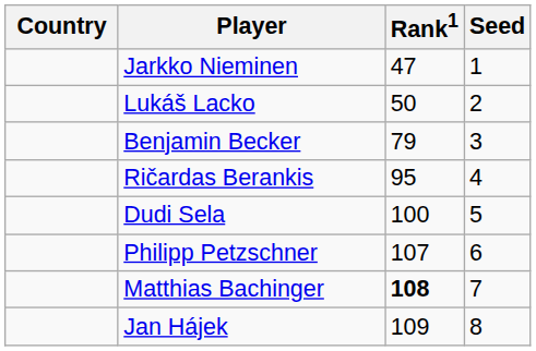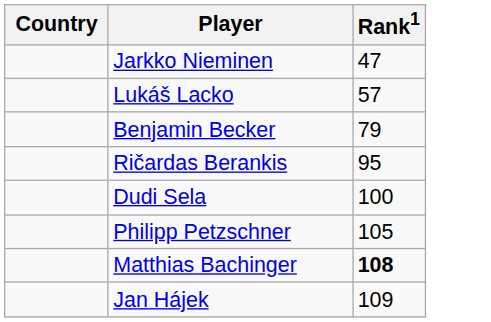- column: Seed | 1 | 2 | 3 | 4 | 5 | 6 | 7 | 8
Lukáš Lacko | Rank1: 50 -> 57
Philipp Petzschner | Rank1: 107 -> 105
